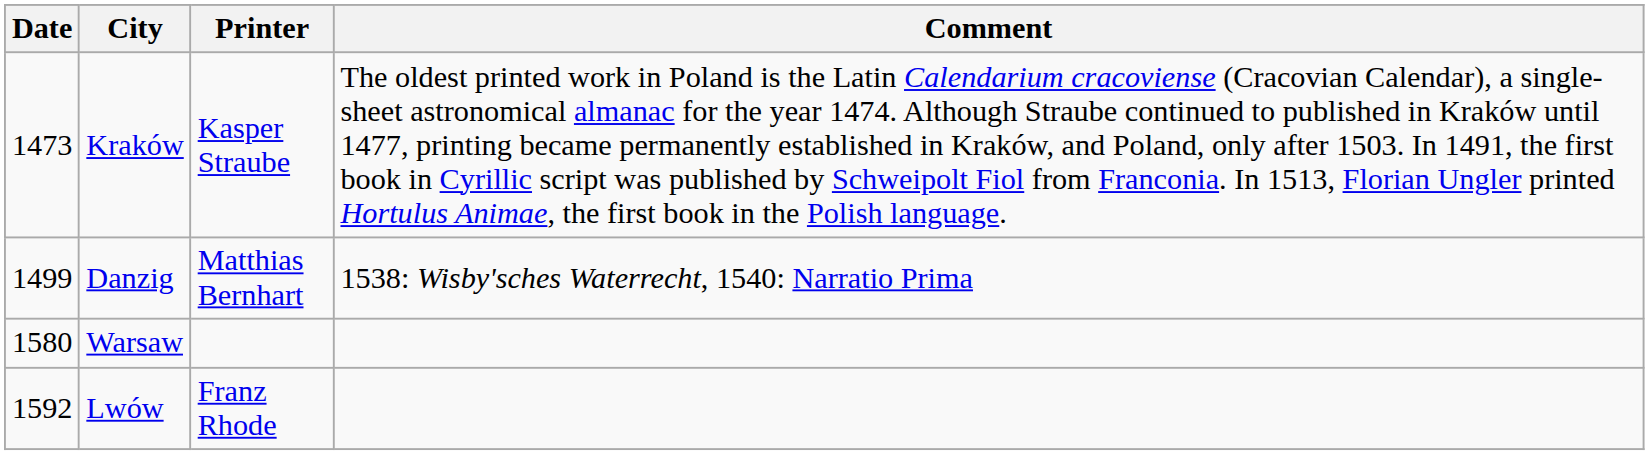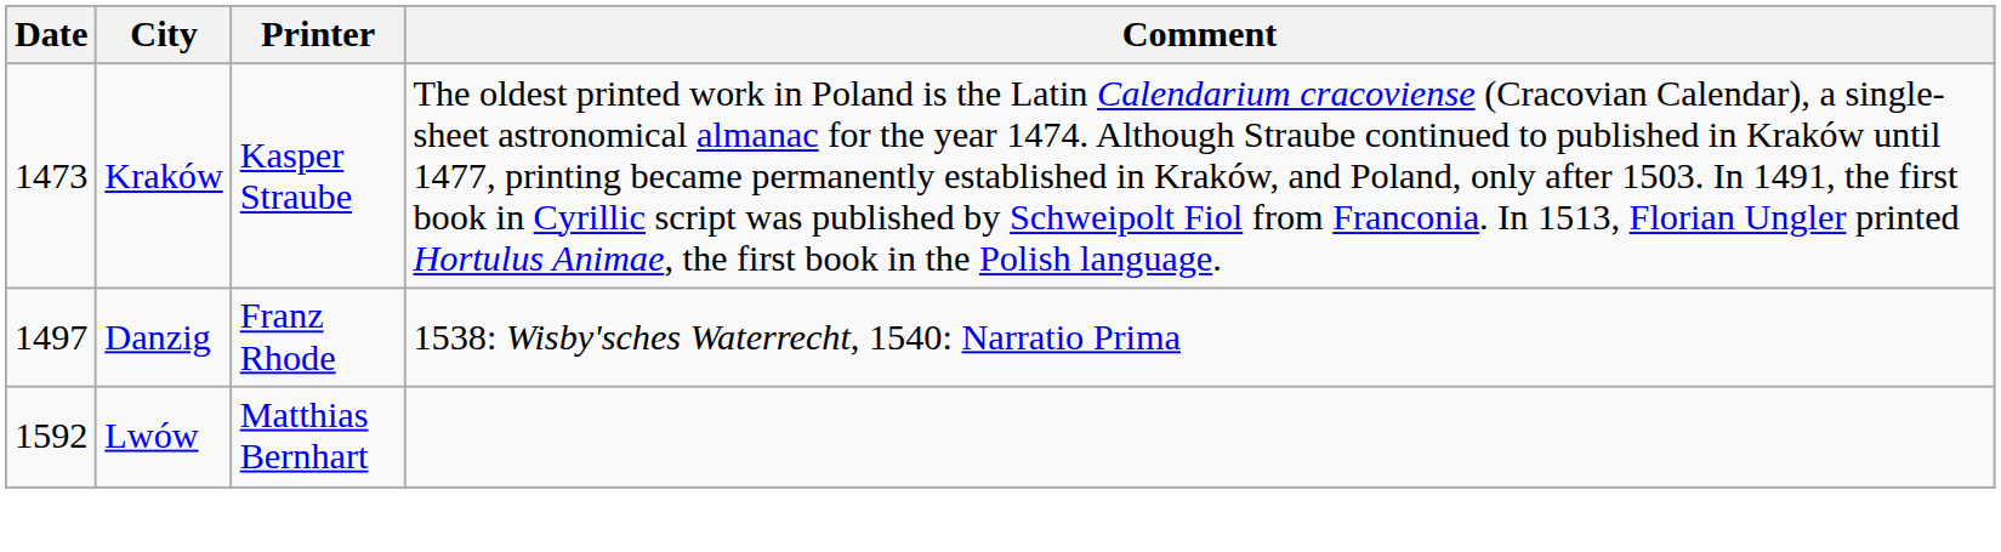Danzig | Date: 1499 -> 1497
Danzig | Printer: Matthias Bernhart -> Franz Rhode
- row: 1580 | Warsaw
Lwów | Printer: Franz Rhode -> Matthias Bernhart
